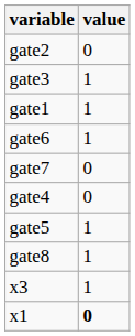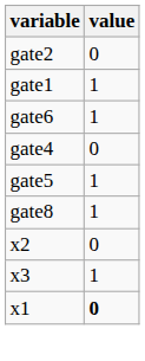- row: gate3 | 1
- row: gate7 | 0
+ row: x2 | 0
